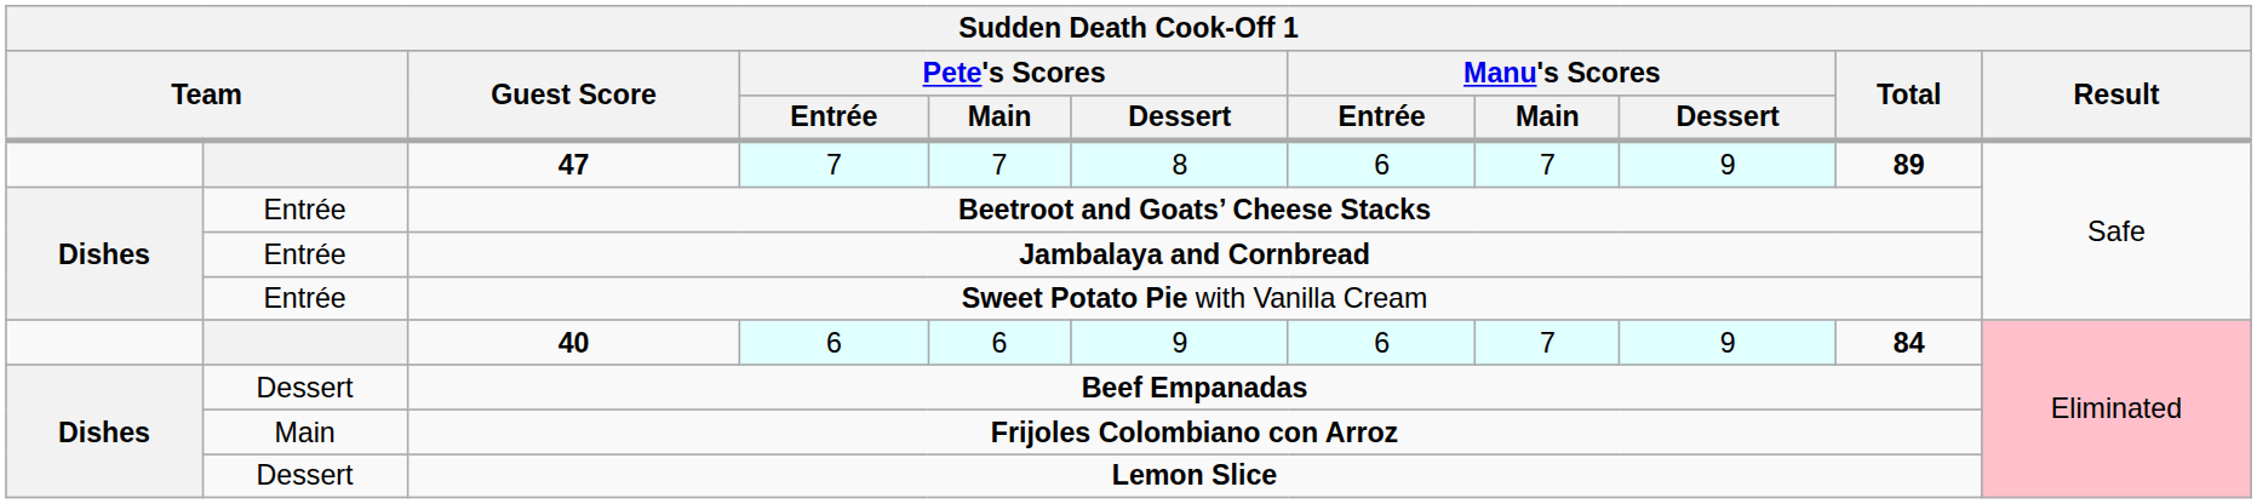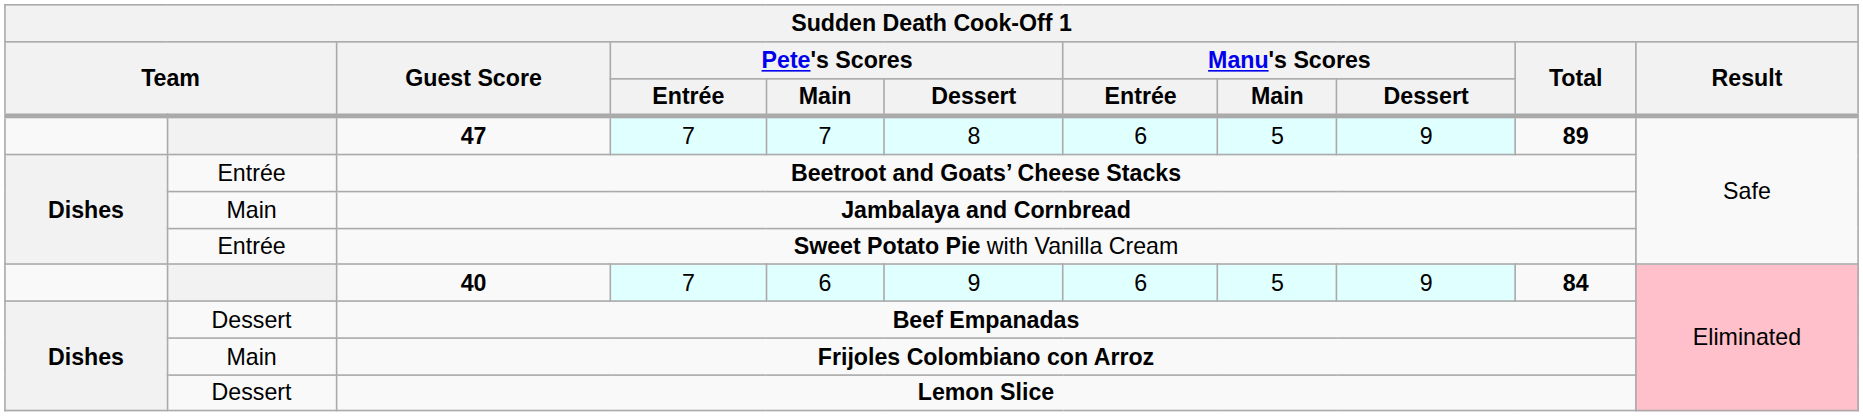47 | Manu's Scores / Main: 7 -> 5
Jambalaya and Cornbread | column 2: Entrée -> Main
40 | Pete's Scores / Entrée: 6 -> 7
40 | Manu's Scores / Main: 7 -> 5
